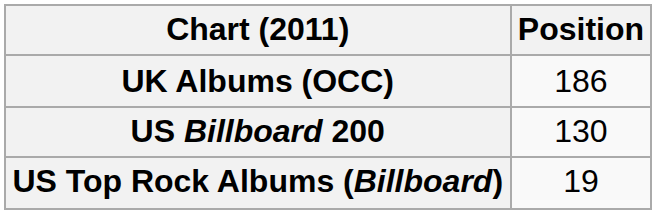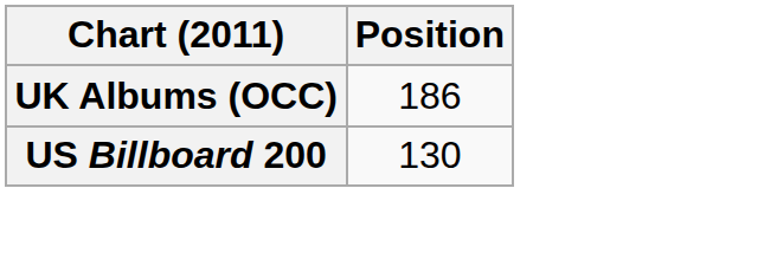- row: US Top Rock Albums (Billboard) | 19
